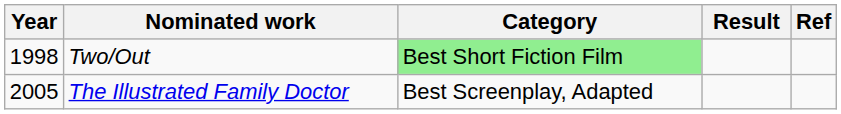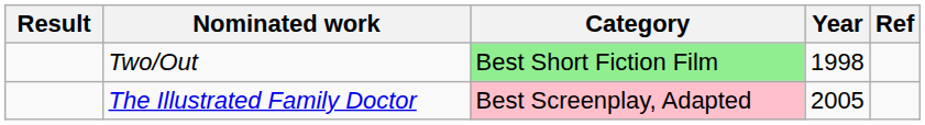columns swapped: Year <-> Result
The Illustrated Family Doctor | Category: no background -> pink background
